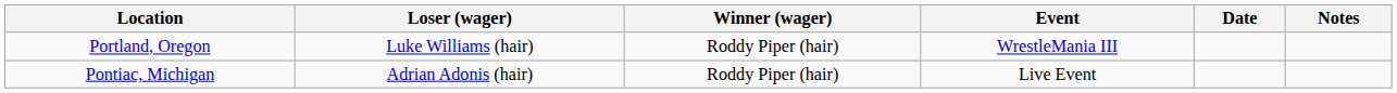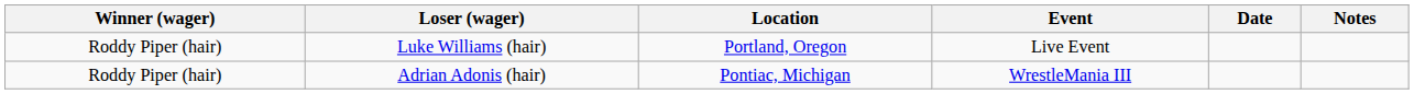columns swapped: Winner (wager) <-> Location
Luke Williams (hair) | Event: WrestleMania III -> Live Event
Adrian Adonis (hair) | Event: Live Event -> WrestleMania III
